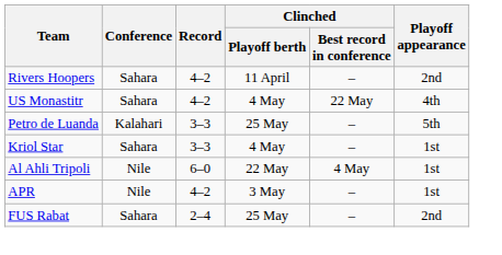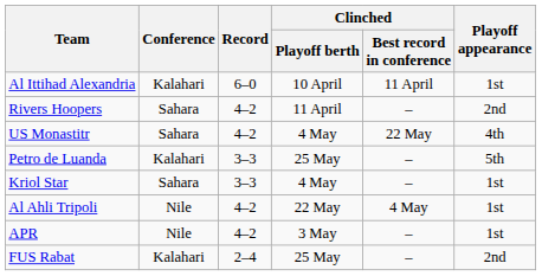+ row: Al Ittihad Alexandria | Kalahari | 6–0 | 10 April | 11 April | 1st
Al Ahli Tripoli | Record: 6–0 -> 4–2
FUS Rabat | Conference: Sahara -> Kalahari
